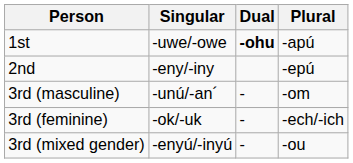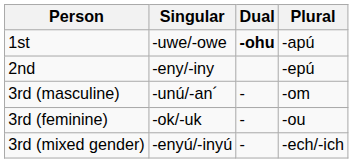3rd (feminine) | Plural: -ech/-ich -> -ou
3rd (mixed gender) | Plural: -ou -> -ech/-ich
